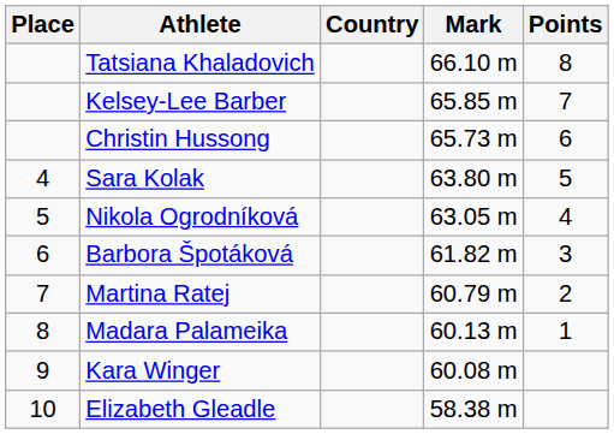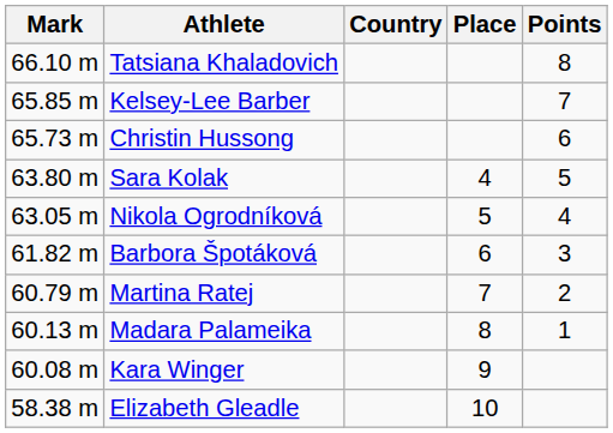columns swapped: Place <-> Mark
